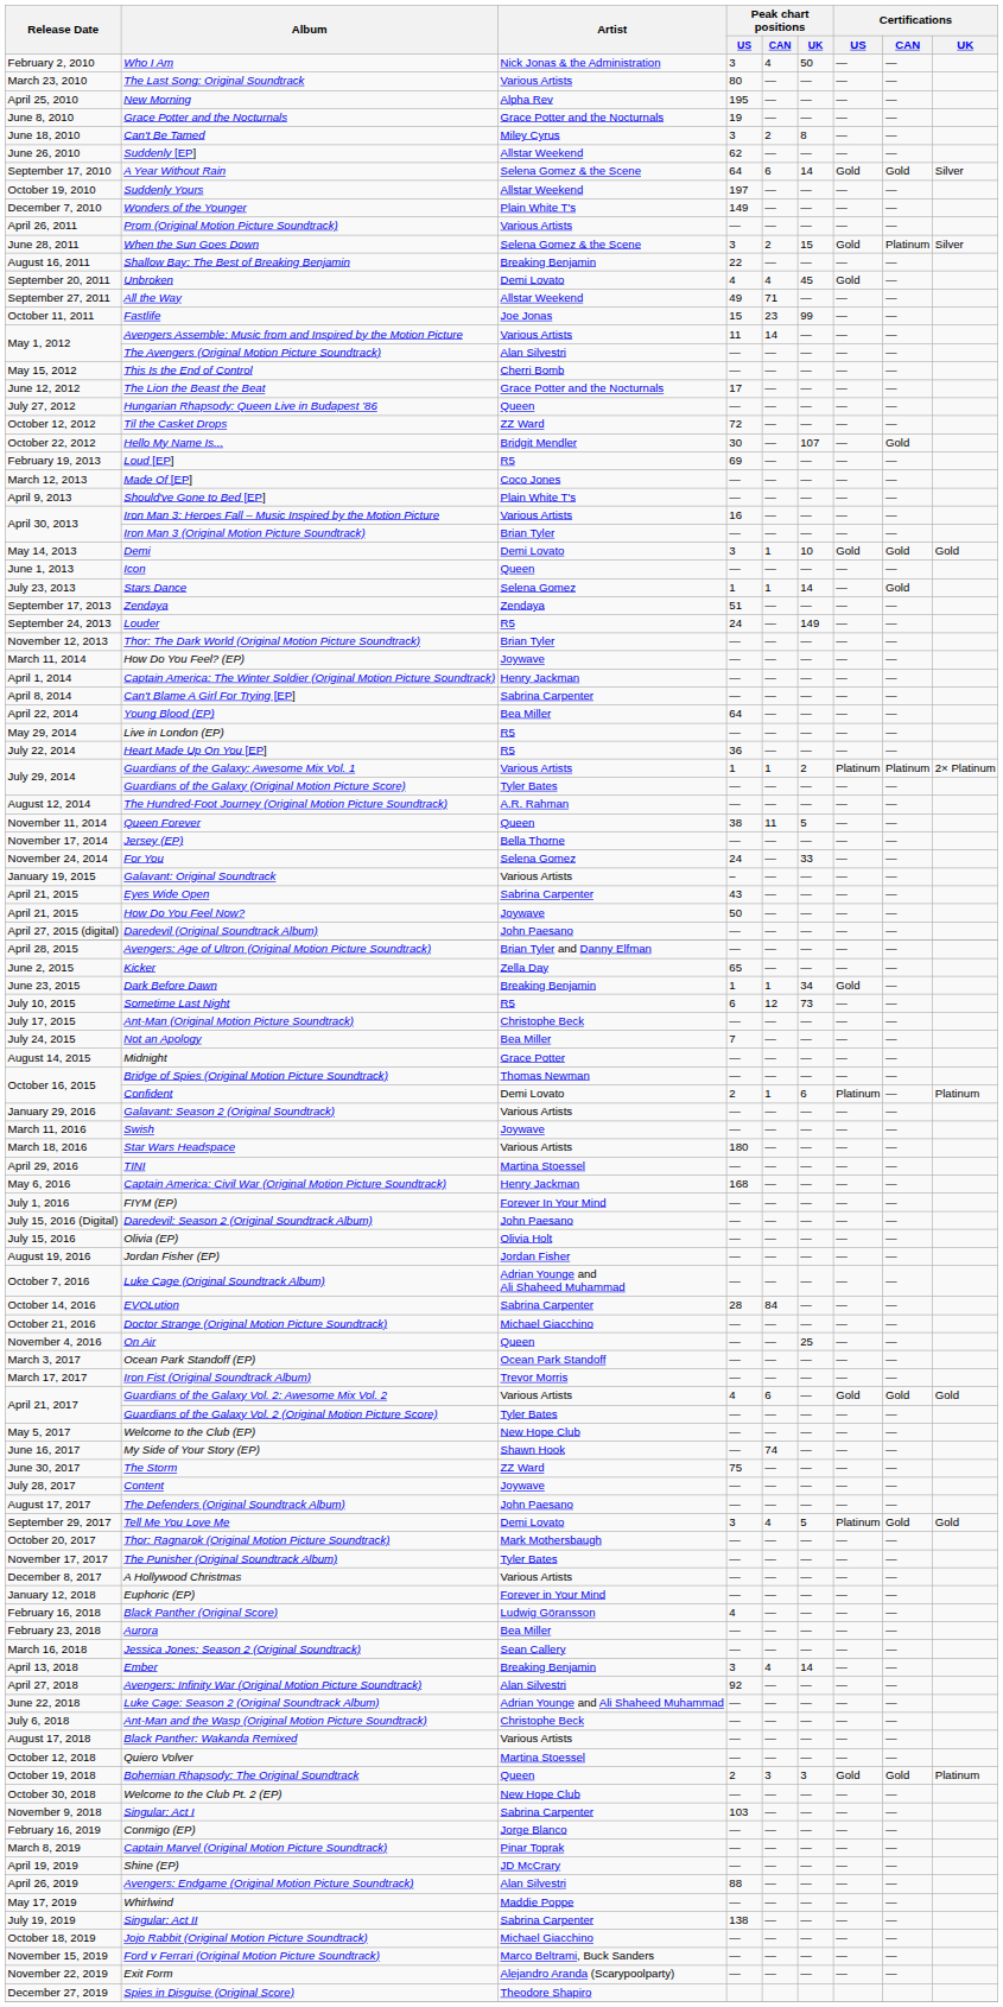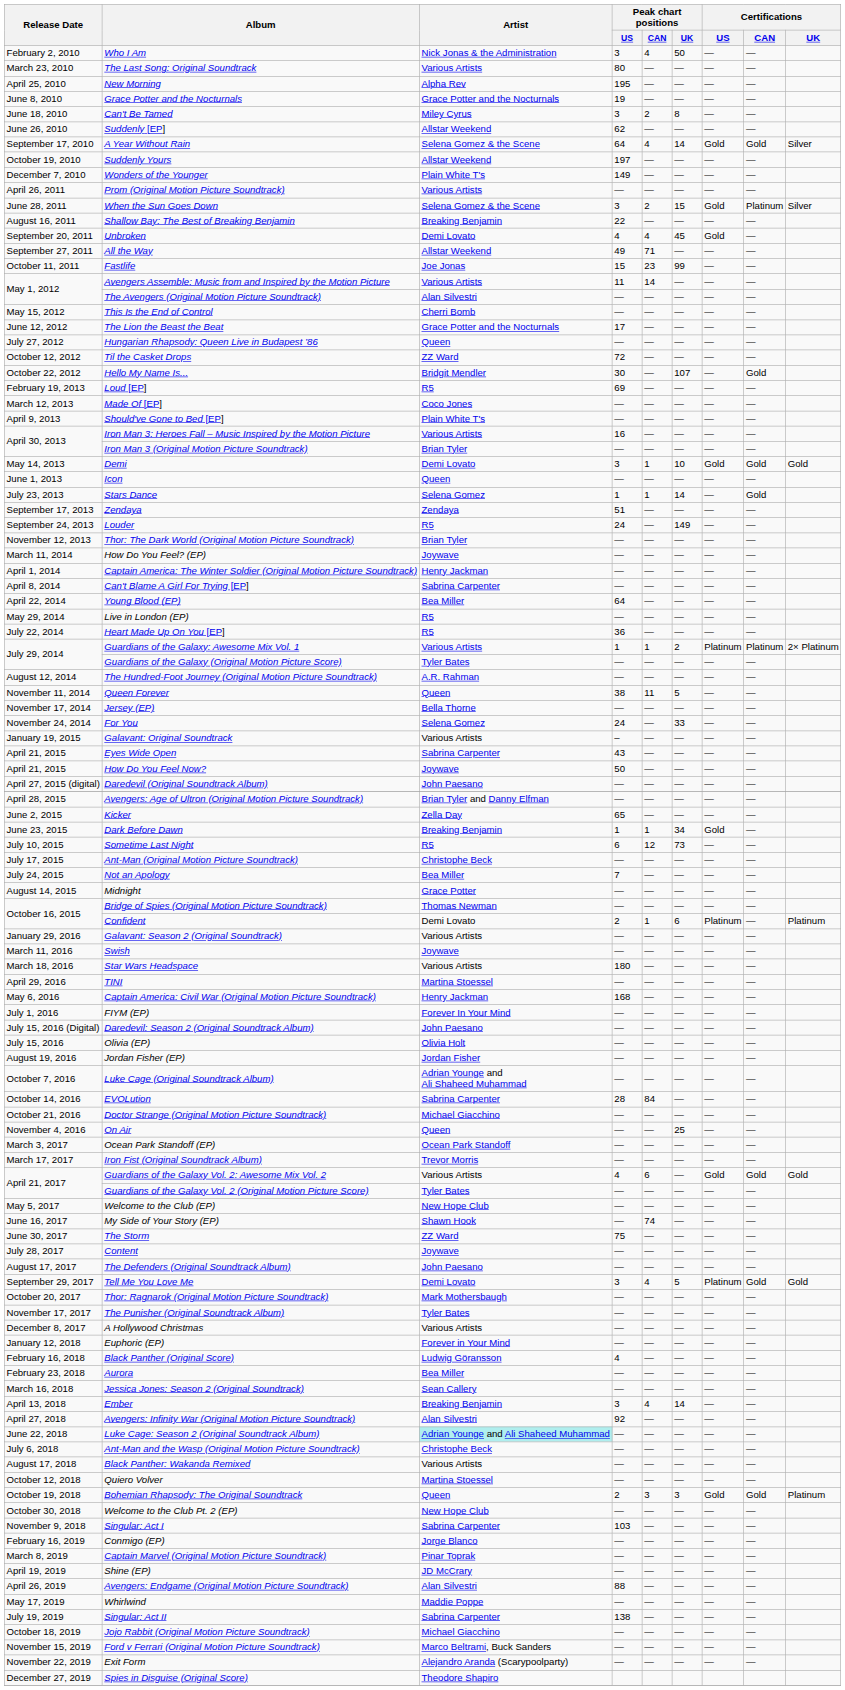A Year Without Rain | Peak chart positions / CAN: 6 -> 4
Luke Cage: Season 2 (Original Soundtrack Album) | Artist: no background -> paleturquoise background
